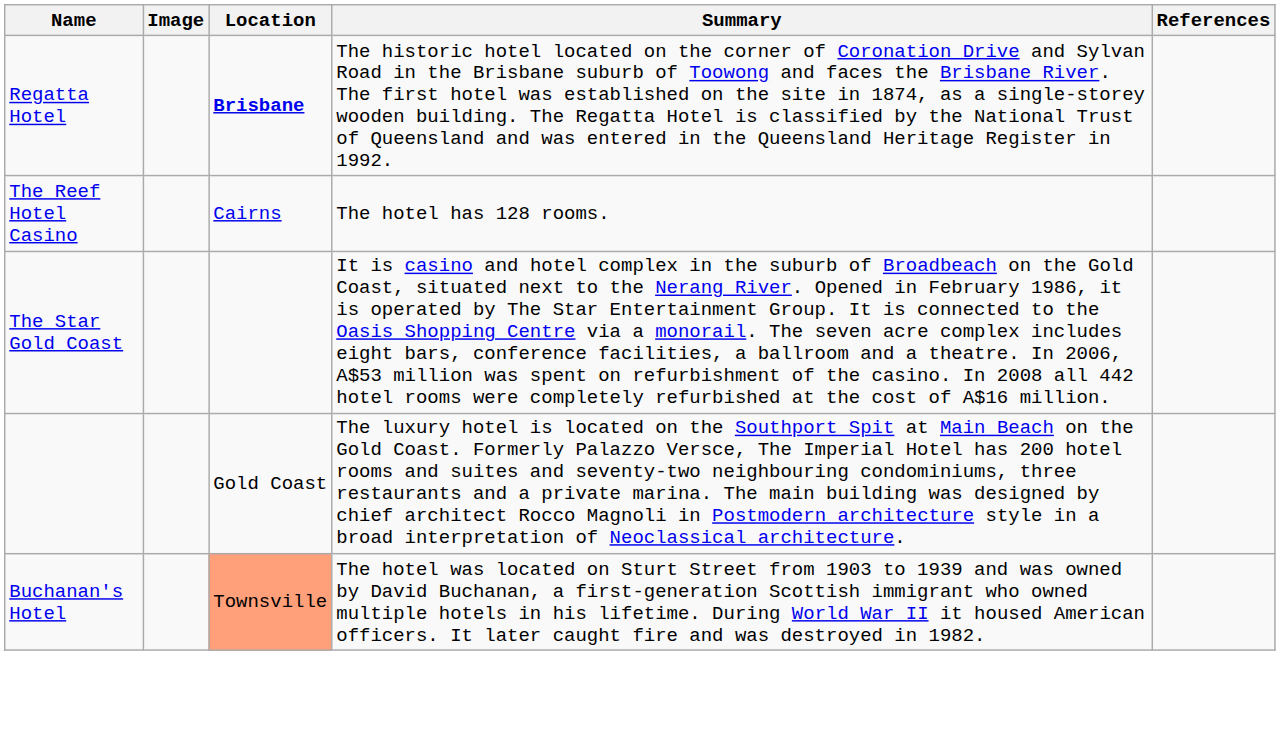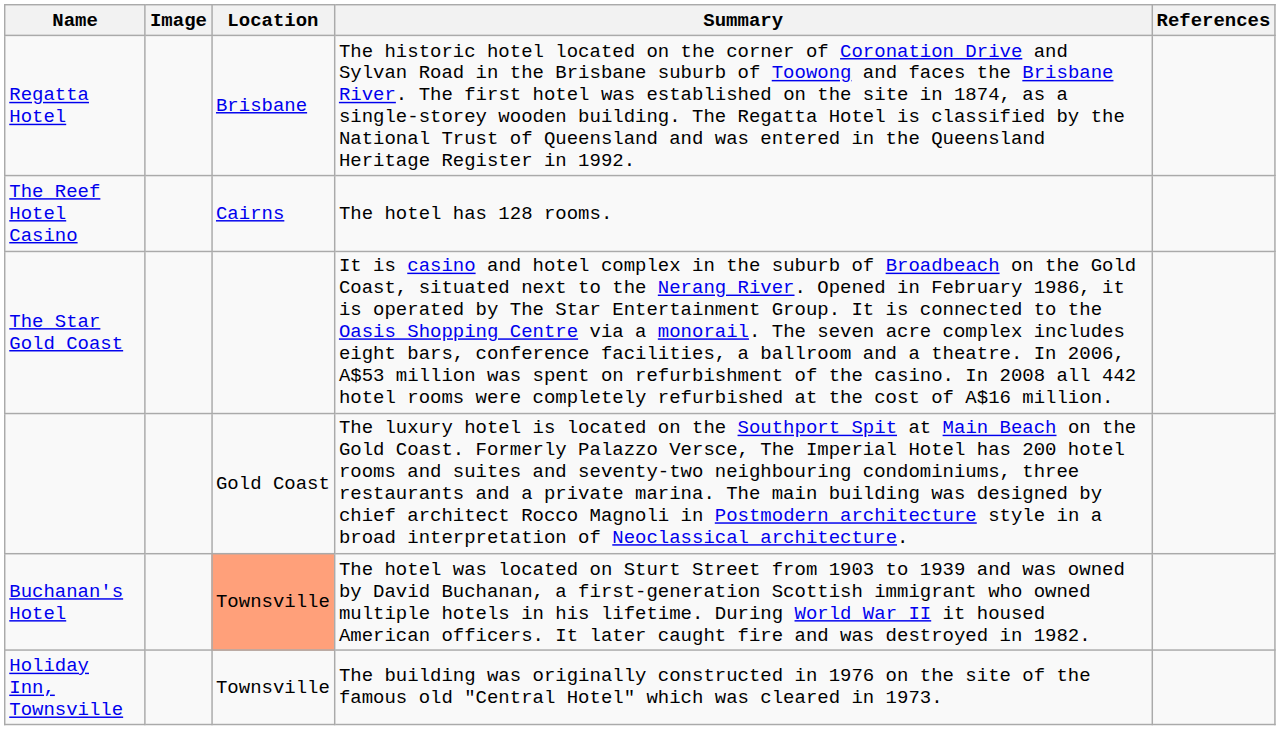Regatta Hotel | Location: bold -> normal
+ row: Holiday Inn, Townsville | Townsville | The building was originally constructed in 1976 on the site of the famous old "Central Hotel" which was cleared in 1973.
